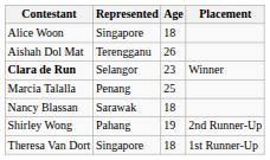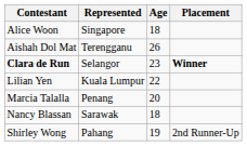Clara de Run | Placement: normal -> bold
+ row: Lilian Yen | Kuala Lumpur | 22
Marcia Talalla | Age: 25 -> 20
- row: Theresa Van Dort | Singapore | 18 | 1st Runner-Up
